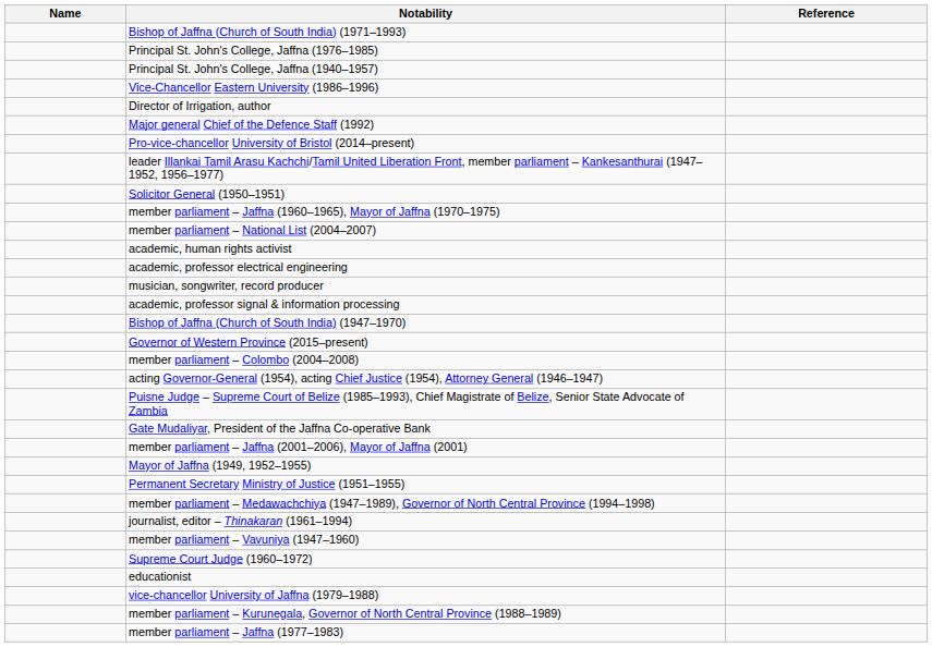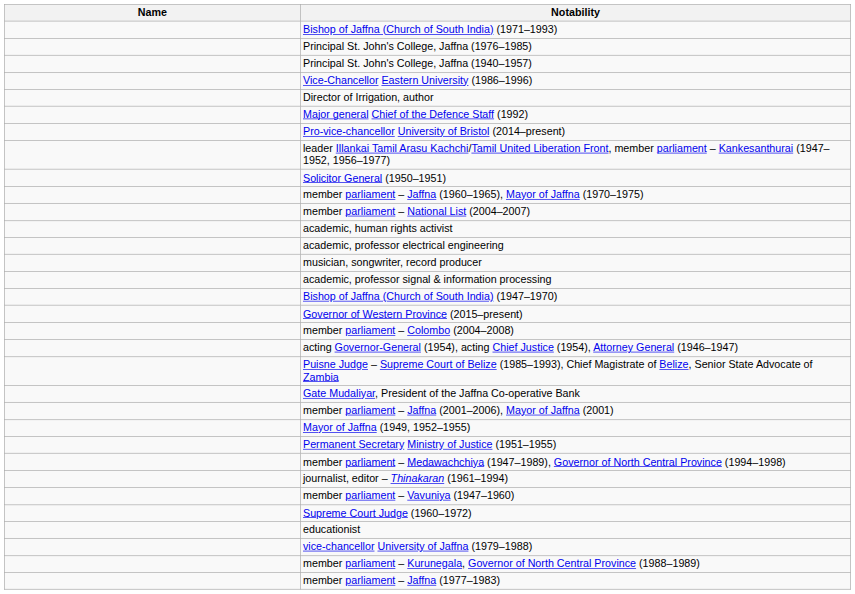- column: Reference
